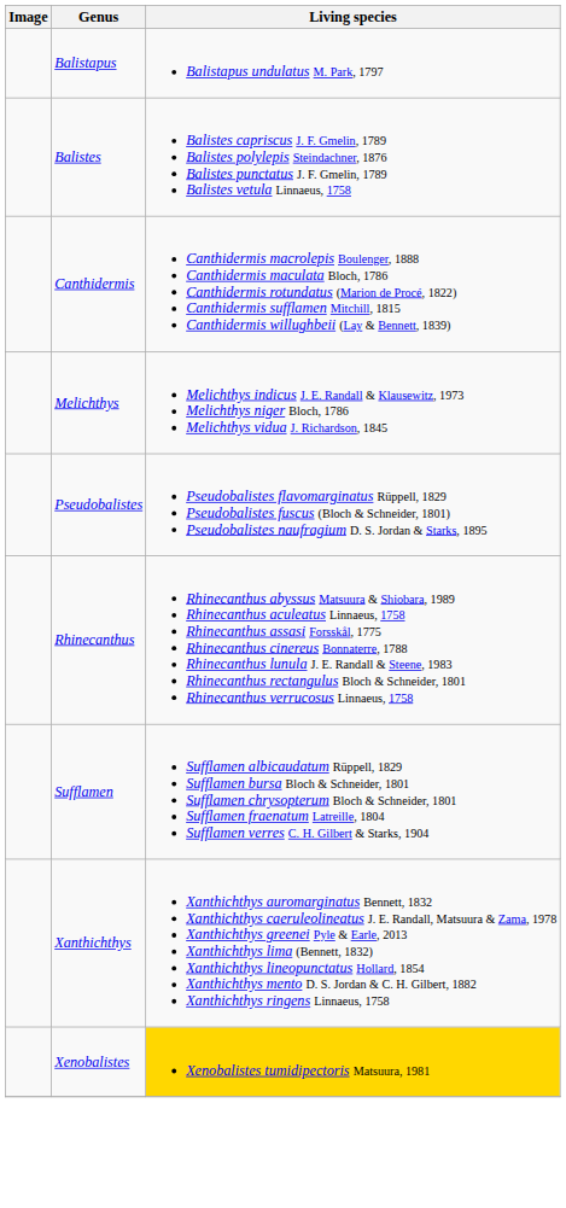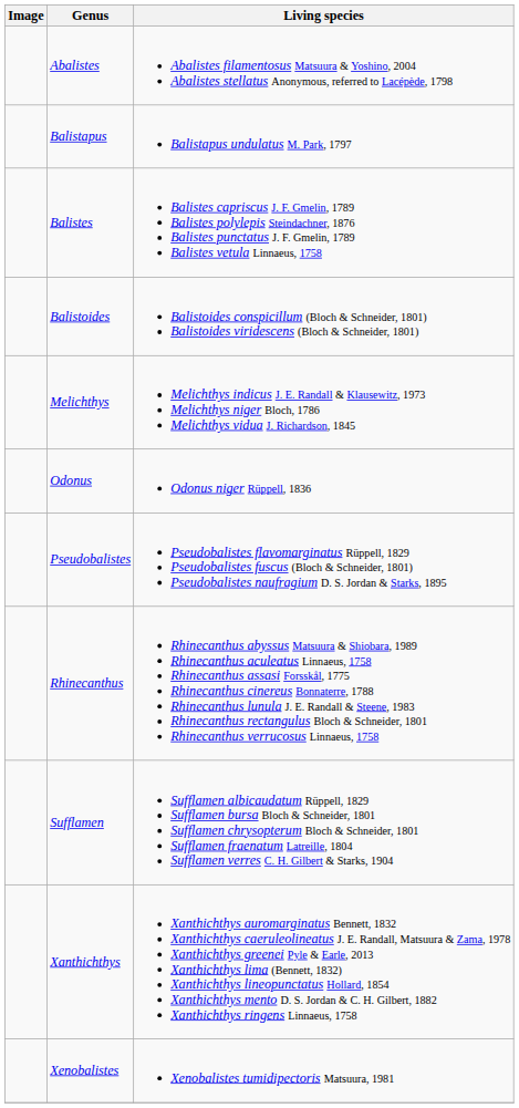+ row: Abalistes | Abalistes filamentosus Matsuura & Yoshino, 2004 Abalistes stellatus Anonymous, referred to Lacépède, 1798
+ row: Balistoides | Balistoides conspicillum (Bloch & Schneider, 1801) Balistoides viridescens (Bloch & Schneider, 1801)
- row: Canthidermis | Canthidermis macrolepis Boulenger, 1888 Canthidermis maculata Bloch, 1786 Canthidermis rotundatus (Marion de Procé, 1822) Canthidermis sufflamen Mitchill, 1815 Canthidermis willughbeii (Lay & Bennett, 1839)
+ row: Odonus | Odonus niger Rüppell, 1836
Xenobalistes | Living species: gold background -> no background
